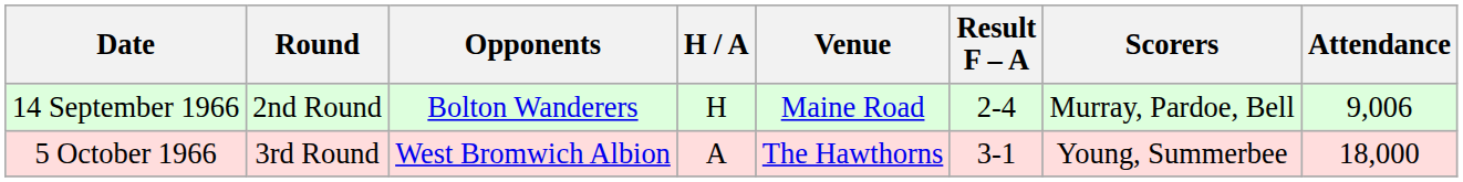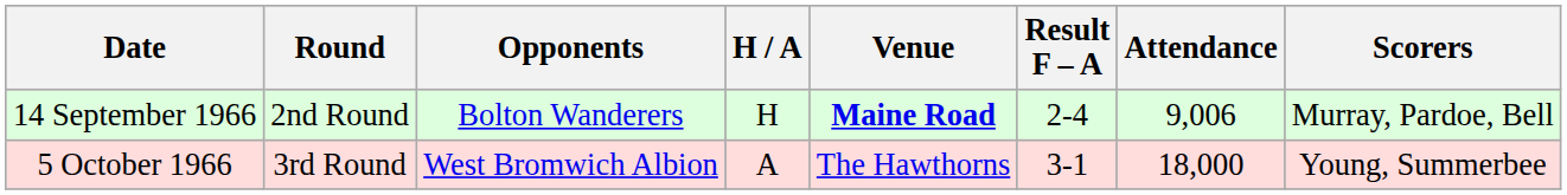columns swapped: Scorers <-> Attendance
14 September 1966 | Venue: normal -> bold
